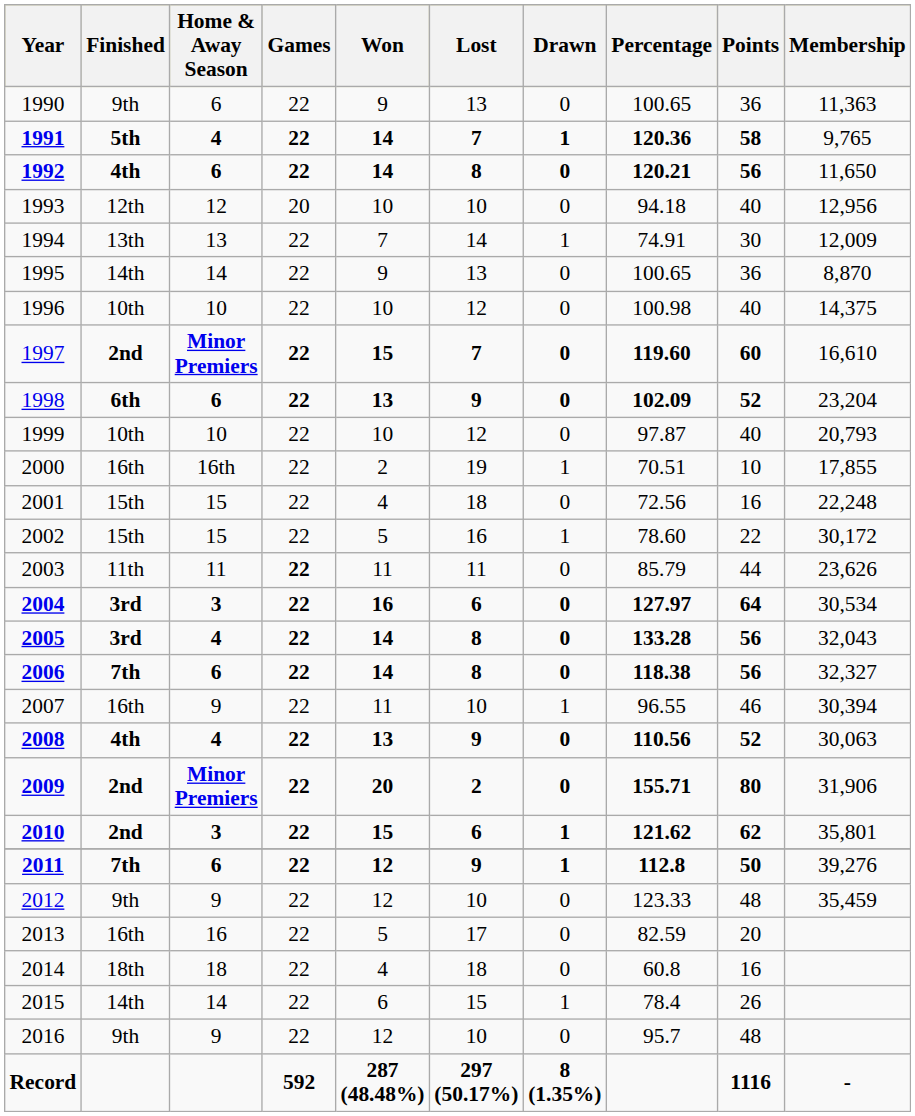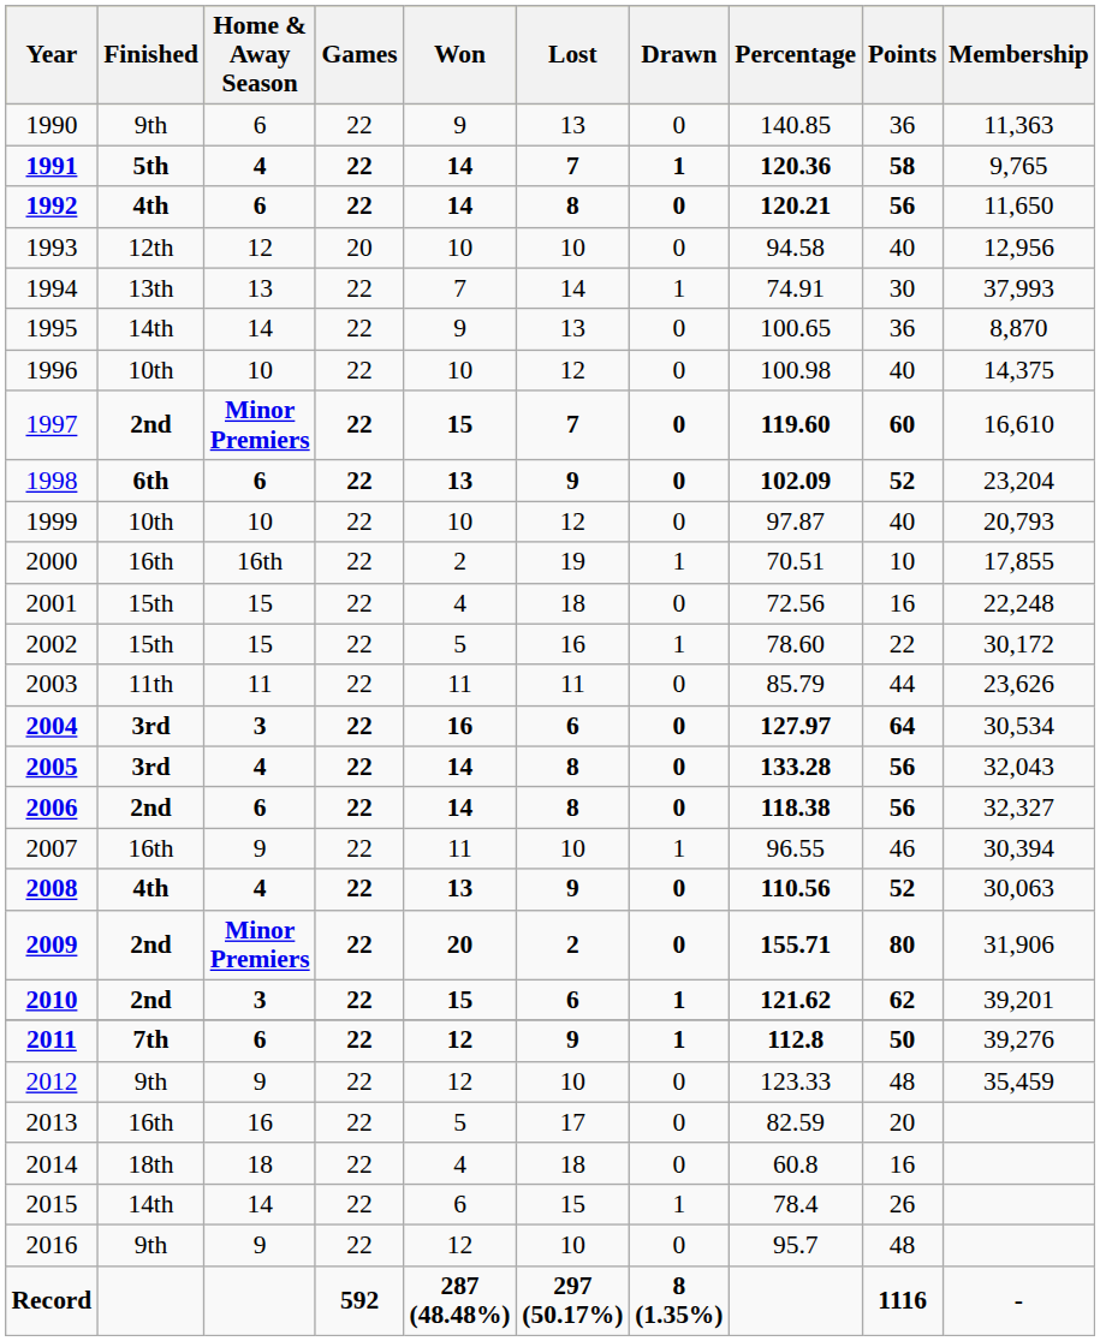1990 | Percentage: 100.65 -> 140.85
1993 | Percentage: 94.18 -> 94.58
1994 | Membership: 12,009 -> 37,993
2003 | Games: bold -> normal
2006 | Finished: 7th -> 2nd
2010 | Membership: 35,801 -> 39,201
